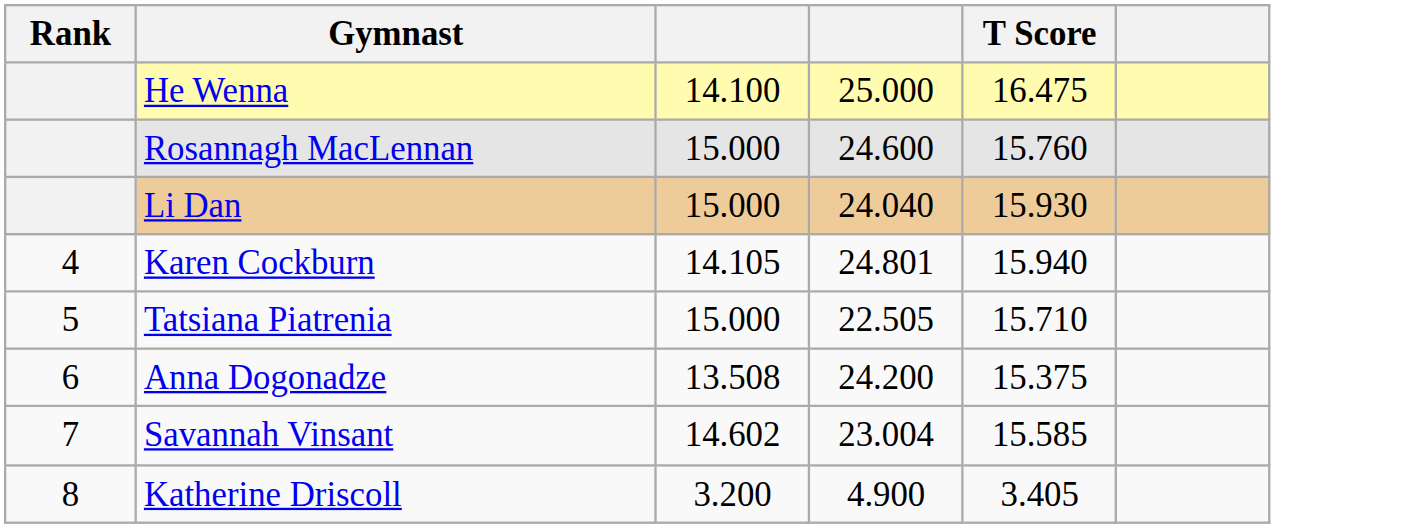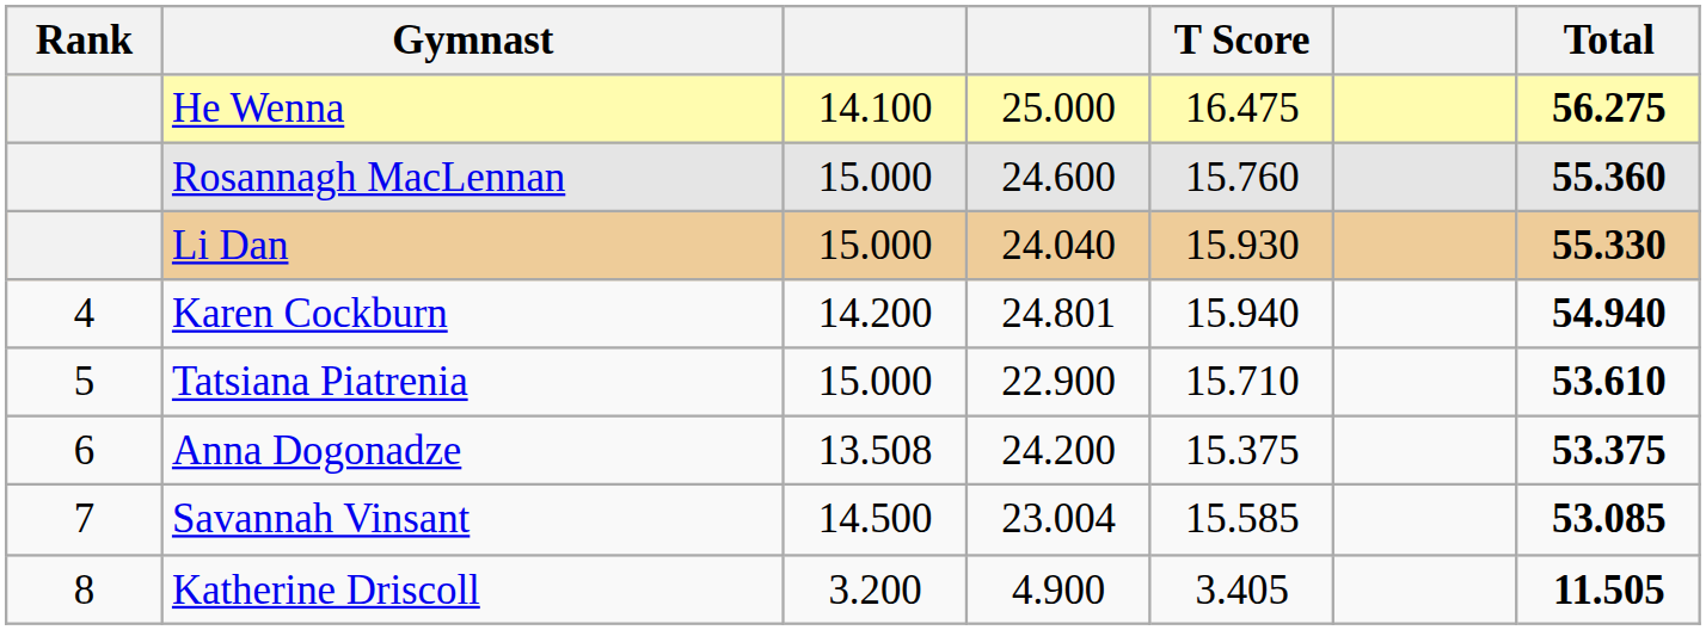+ column: Total | 56.275 | 55.360 | 55.330 | 54.940 | 53.610 | 53.375 | 53.085 | 11.505
Karen Cockburn | column 3: 14.105 -> 14.200
Tatsiana Piatrenia | column 4: 22.505 -> 22.900
Savannah Vinsant | column 3: 14.602 -> 14.500
